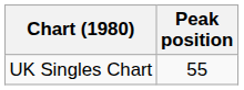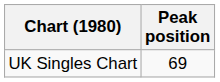UK Singles Chart | Peak position: 55 -> 69
